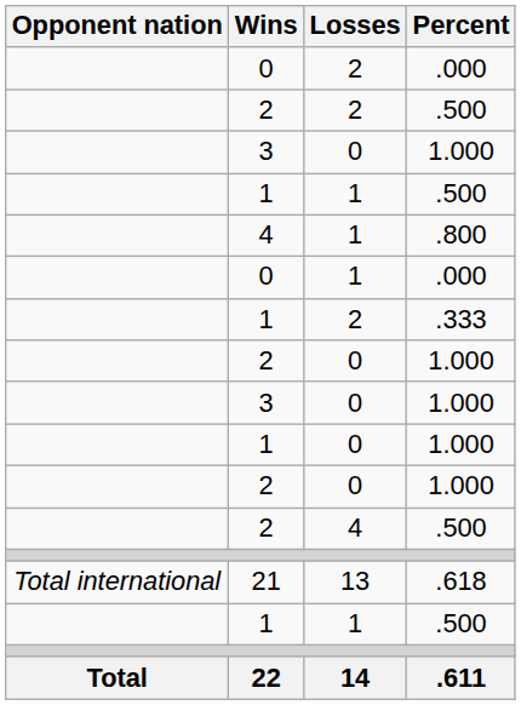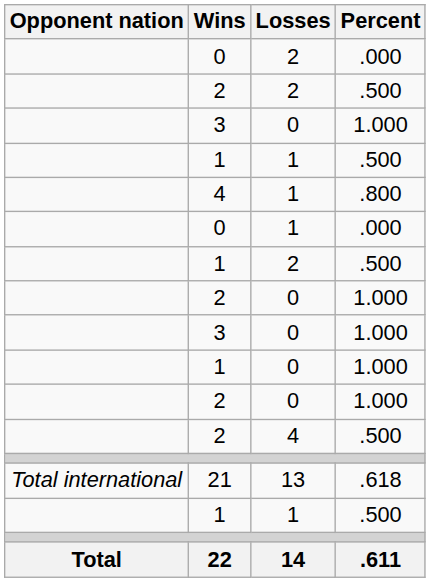1 / 2 | Percent: .333 -> .500
